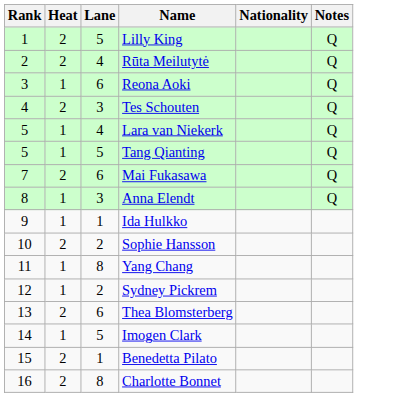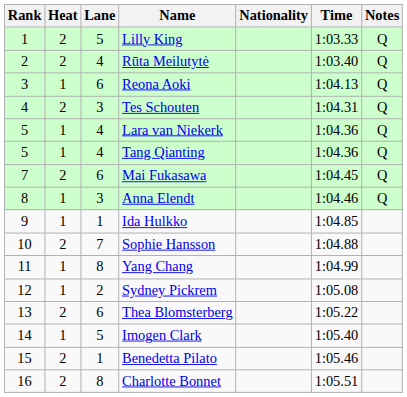+ column: Time | 1:03.33 | 1:03.40 | 1:04.13 | 1:04.31 | 1:04.36 | 1:04.36 | 1:04.45 | 1:04.46 | 1:04.85 | 1:04.88 | 1:04.99 | 1:05.08 | 1:05.22 | 1:05.40 | 1:05.46 | 1:05.51
Tang Qianting | Lane: 5 -> 4
Sophie Hansson | Lane: 2 -> 7
